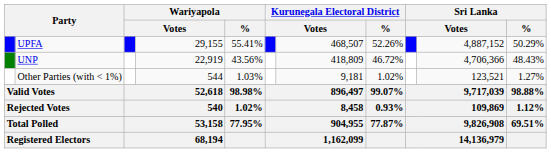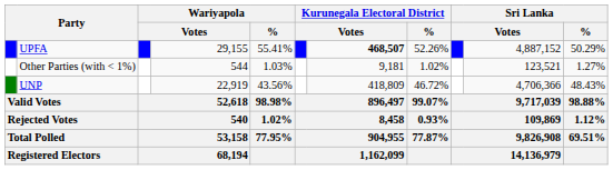UPFA | column 7: normal -> bold
rows swapped: UNP <-> Other Parties (with < 1%)
